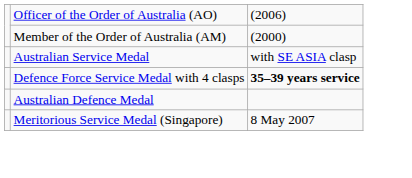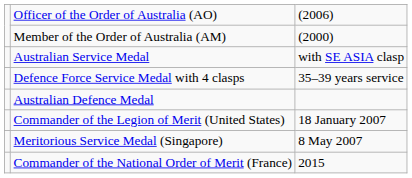Defence Force Service Medal with 4 clasps | column 3: bold -> normal
+ row: Commander of the Legion of Merit (United States) | 18 January 2007
+ row: Commander of the National Order of Merit (France) | 2015
